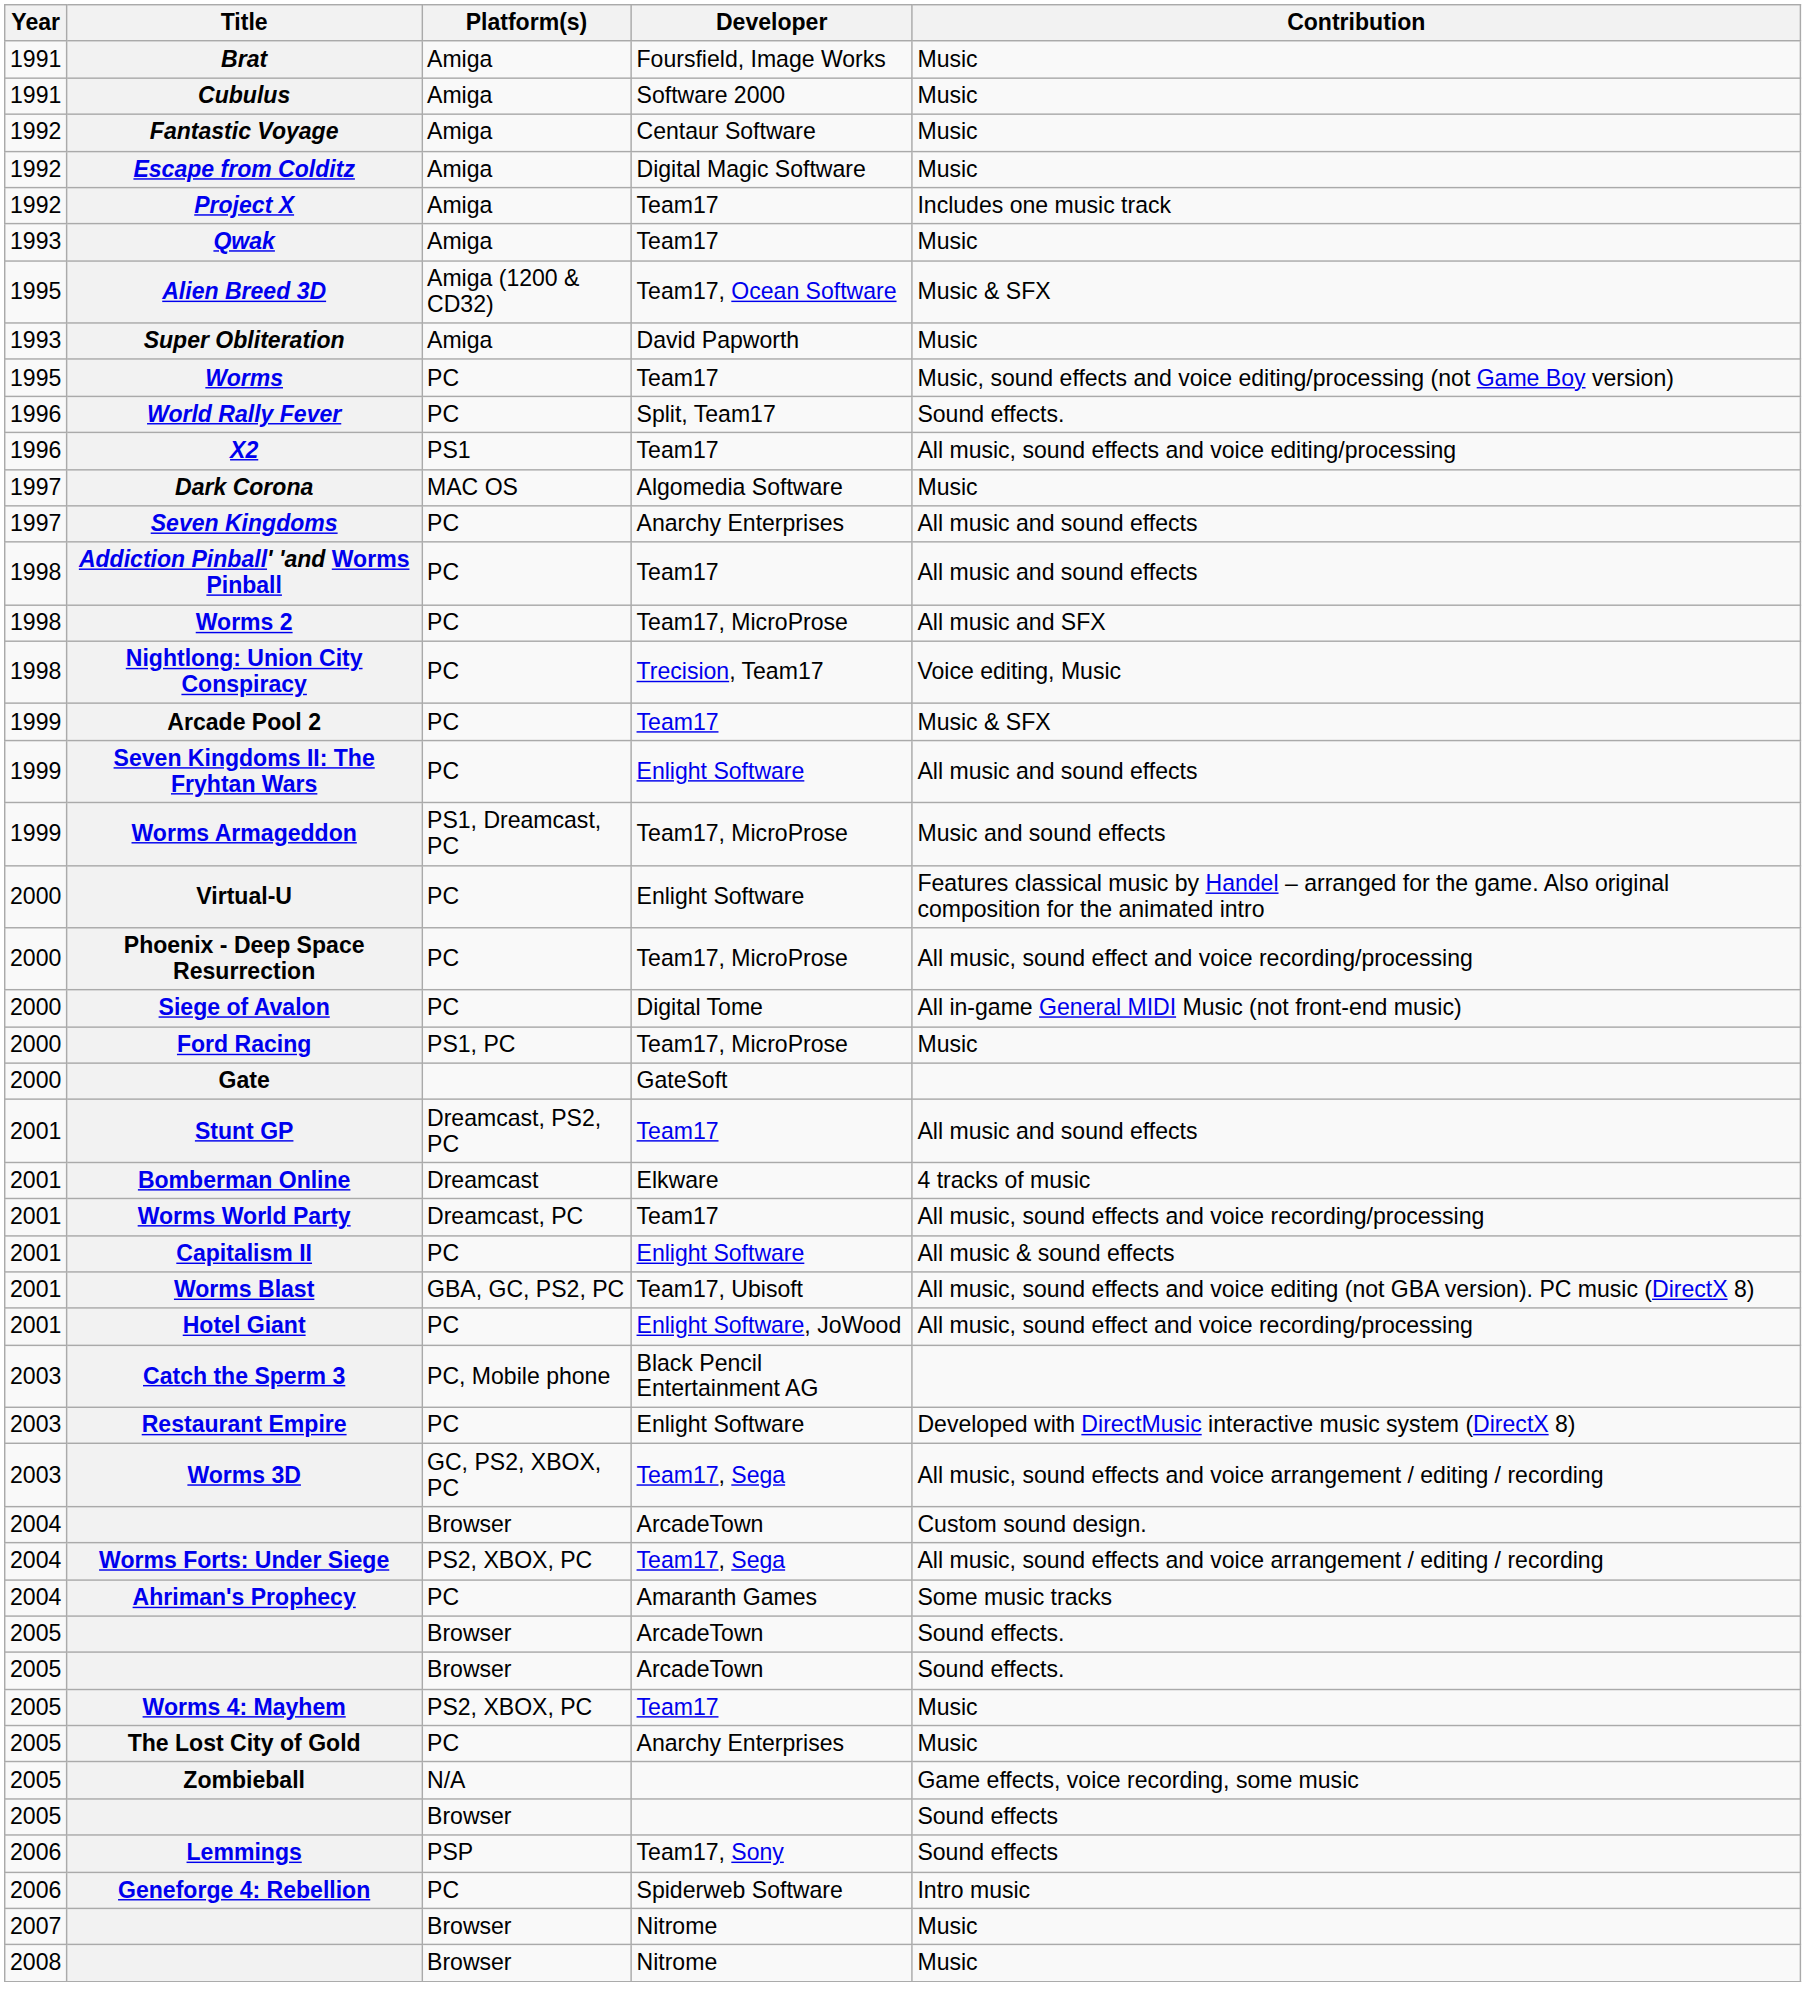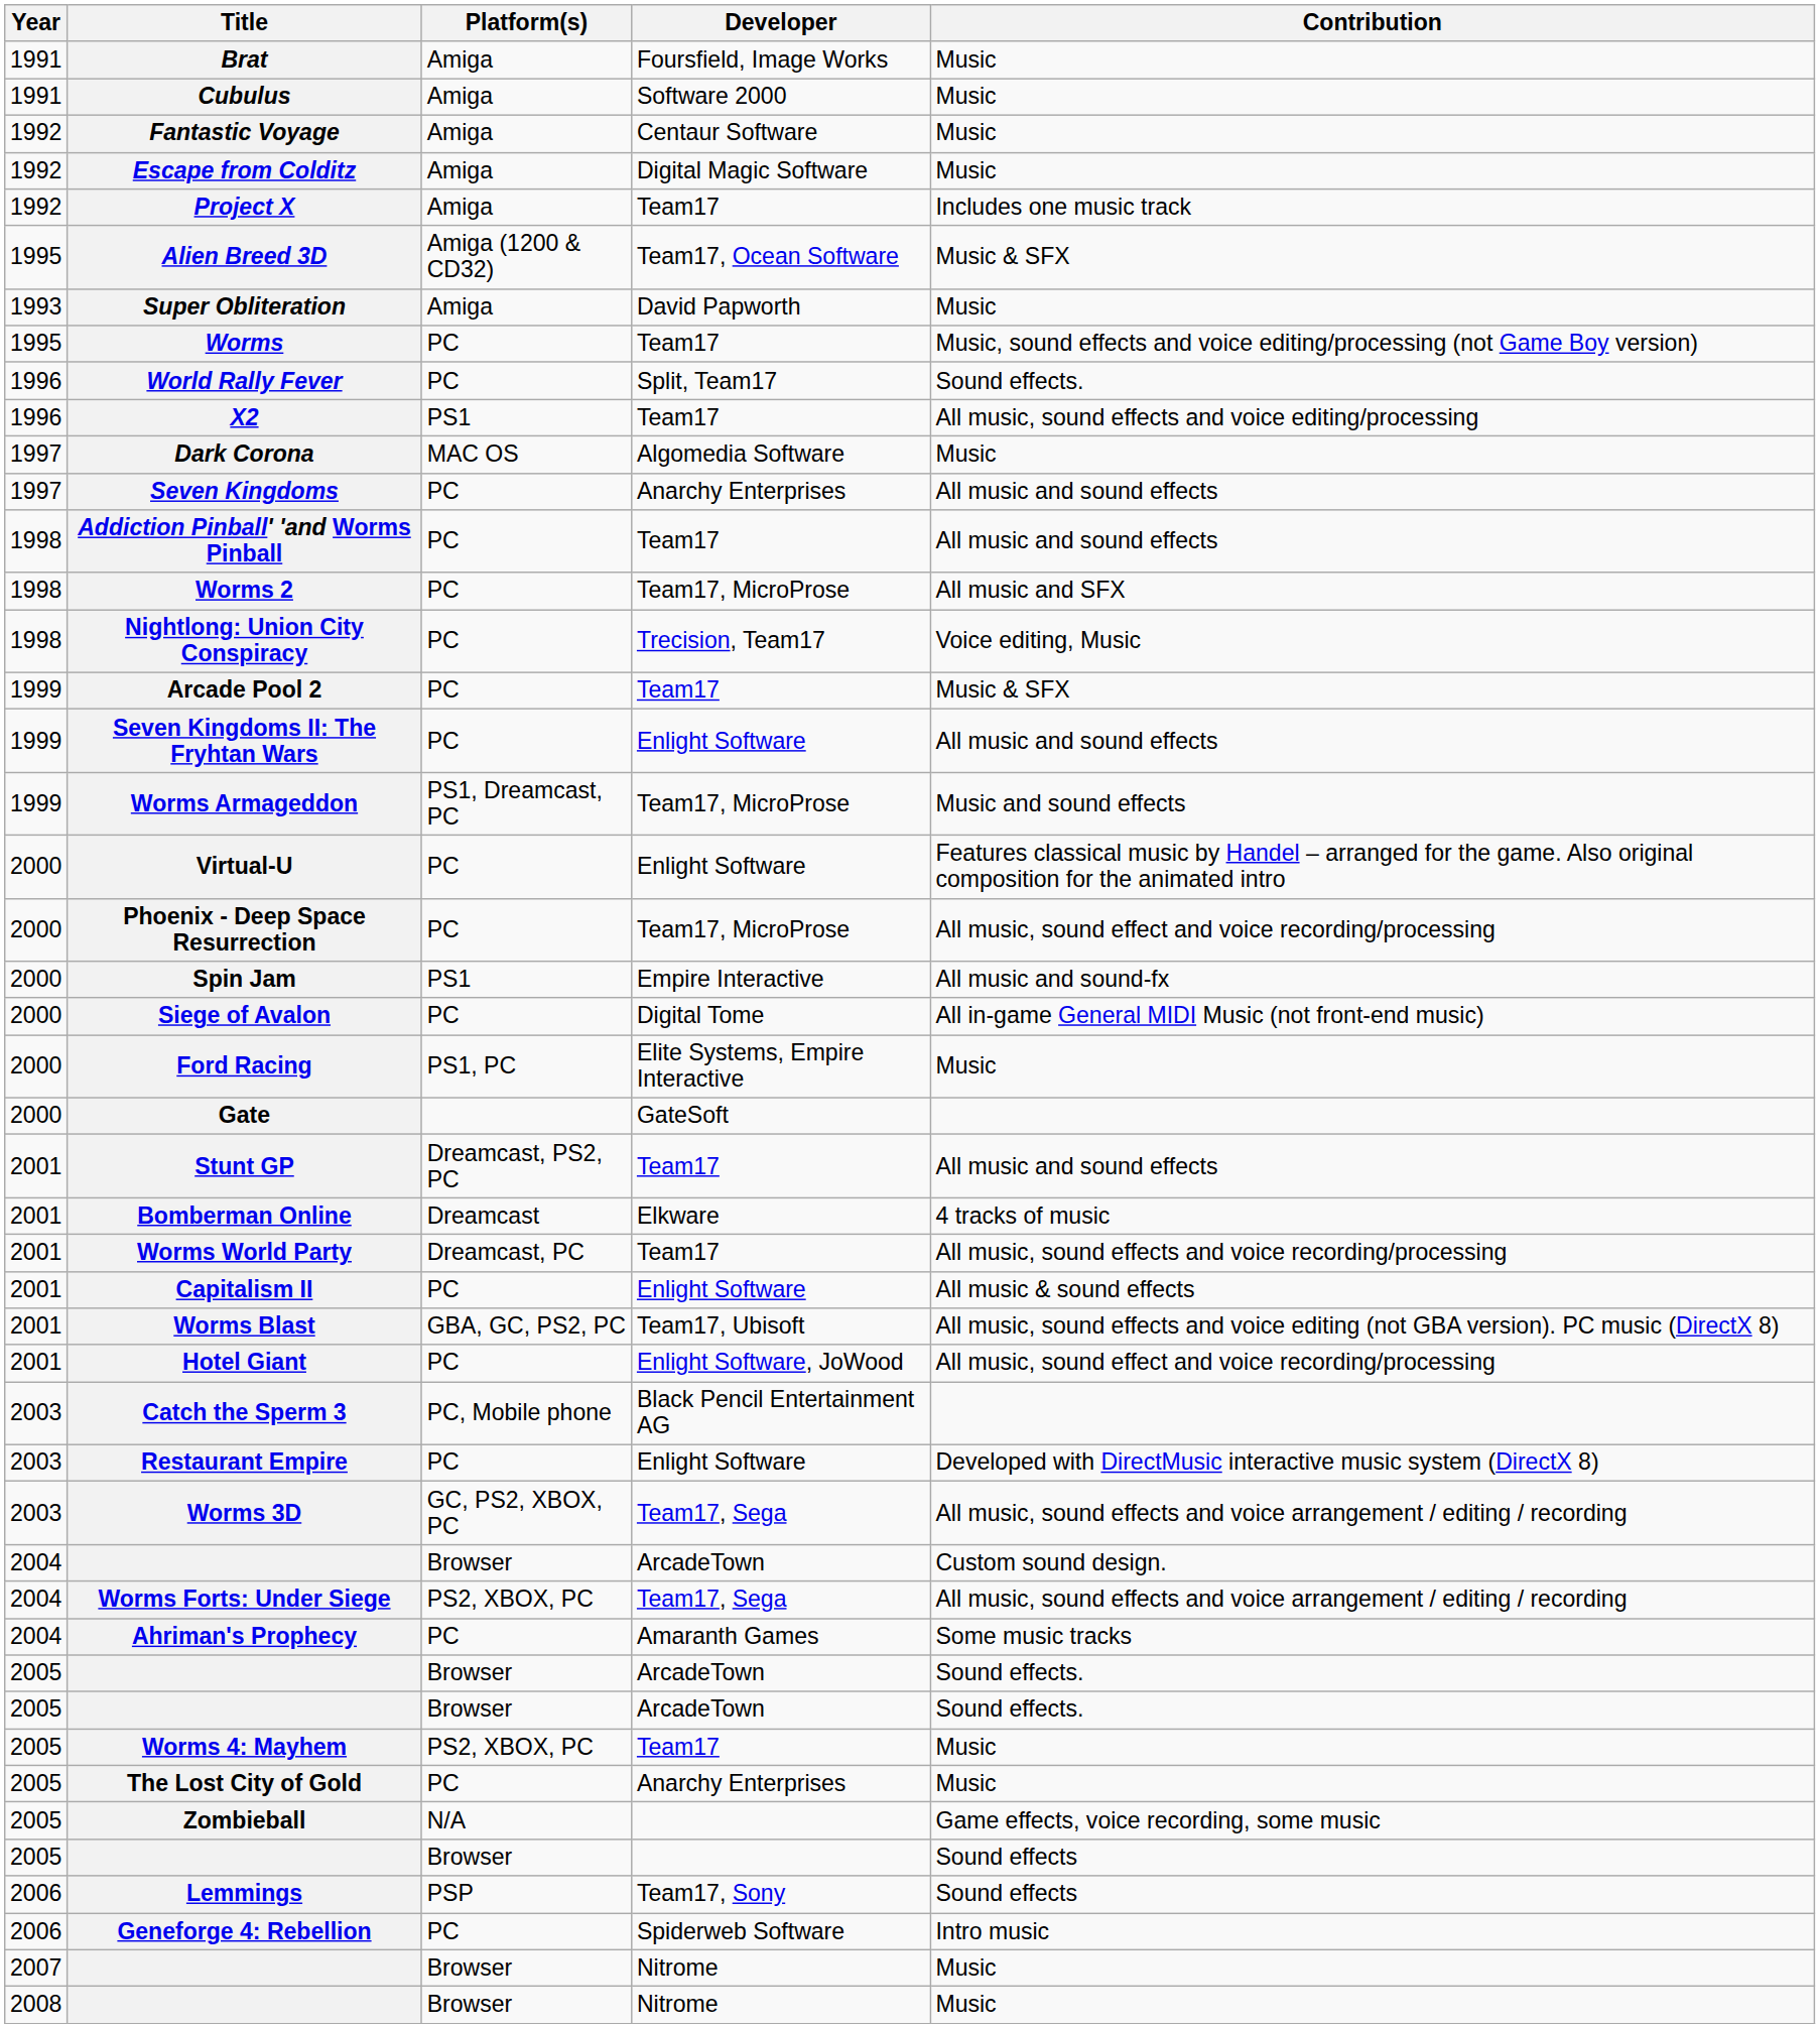- row: 1993 | Qwak | Amiga | Team17 | Music
+ row: 2000 | Spin Jam | PS1 | Empire Interactive | All music and sound-fx
Ford Racing | Developer: Team17, MicroProse -> Elite Systems, Empire Interactive
